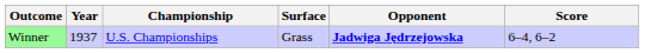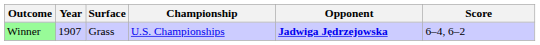columns swapped: Championship <-> Surface
Winner | Year: 1937 -> 1907
